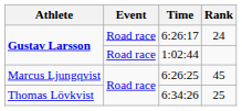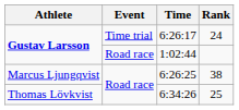6:26:17 | Event: Road race -> Time trial
6:26:25 | Rank: 45 -> 38
